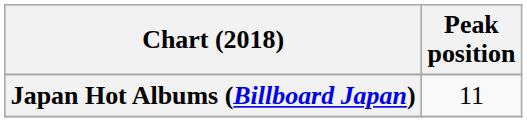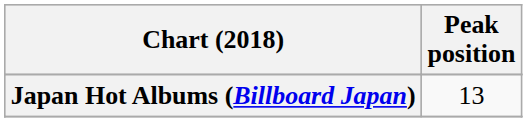Japan Hot Albums (Billboard Japan) | Peak position: 11 -> 13
